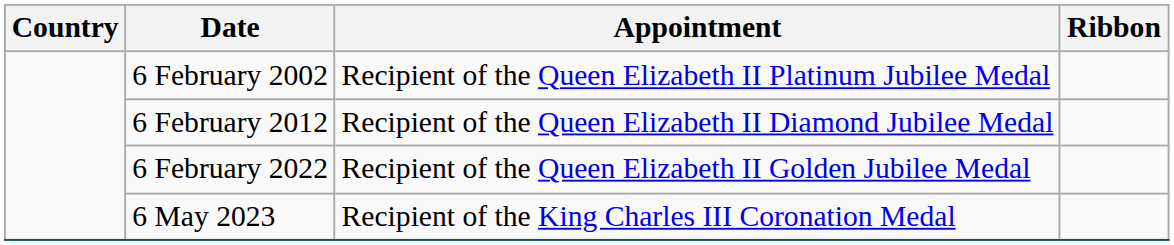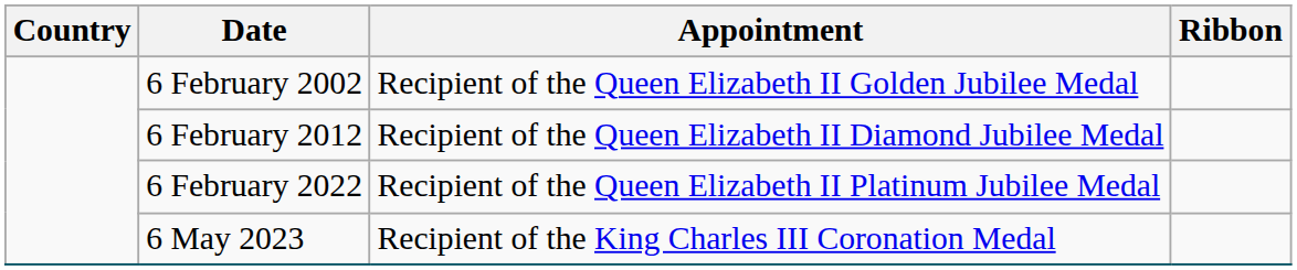6 February 2002 | Appointment: Recipient of the Queen Elizabeth II Platinum Jubilee Medal -> Recipient of the Queen Elizabeth II Golden Jubilee Medal
6 February 2022 | Appointment: Recipient of the Queen Elizabeth II Golden Jubilee Medal -> Recipient of the Queen Elizabeth II Platinum Jubilee Medal
